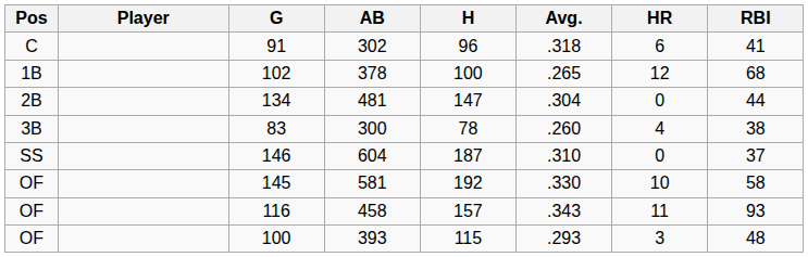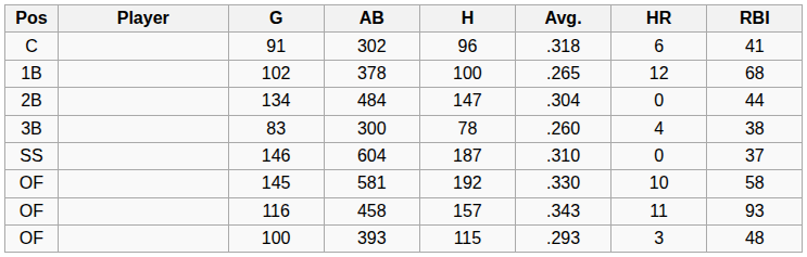134 | AB: 481 -> 484
